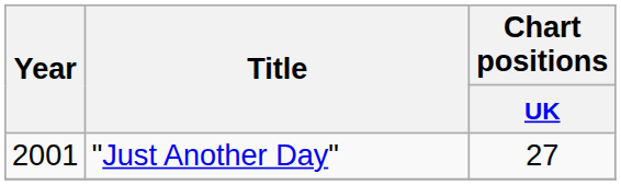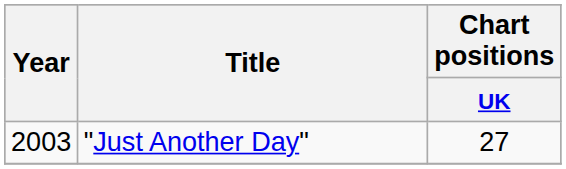"Just Another Day" | Year: 2001 -> 2003
